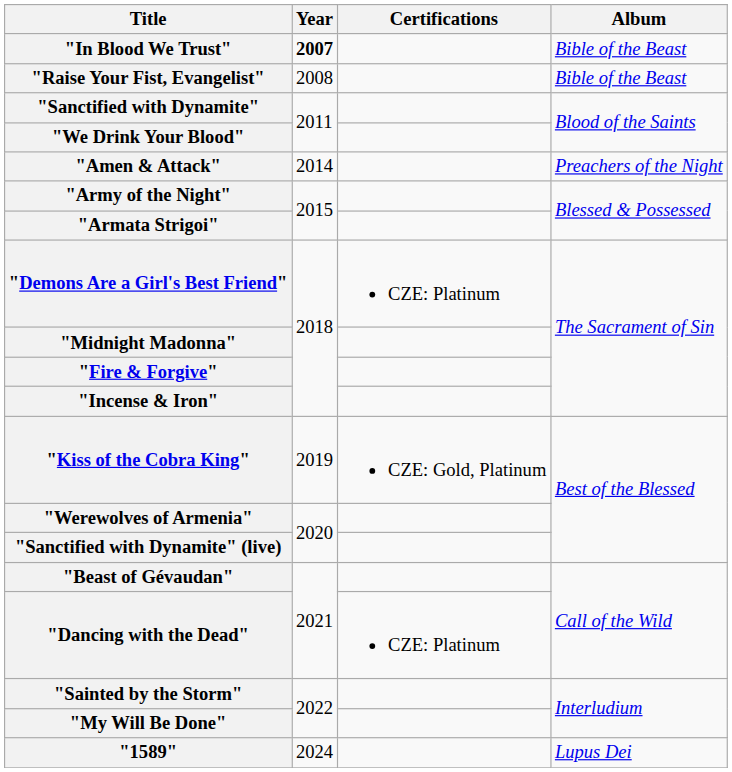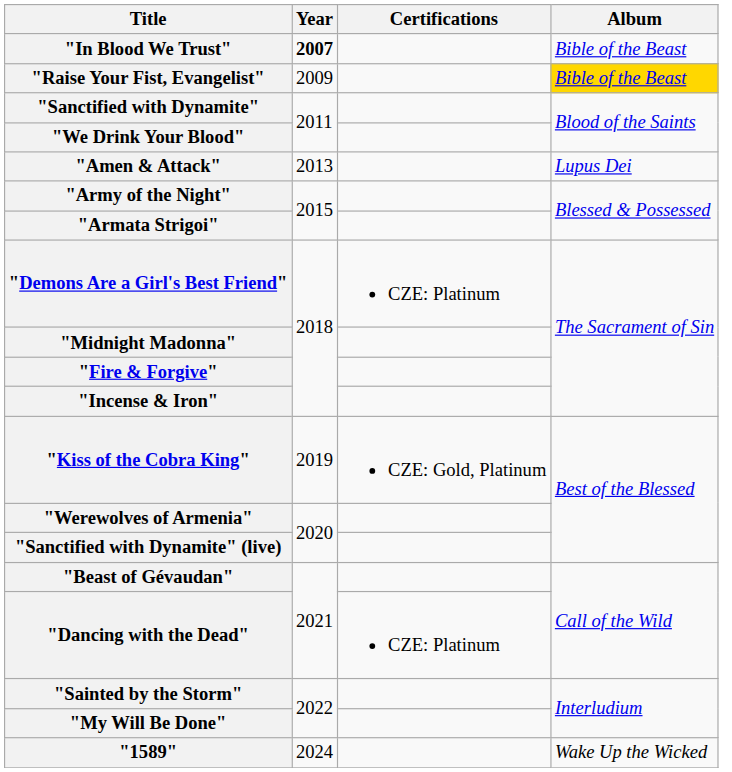"Raise Your Fist, Evangelist" | Year: 2008 -> 2009
"Raise Your Fist, Evangelist" | Album: no background -> gold background
"Amen & Attack" | Year: 2014 -> 2013
"Amen & Attack" | Album: Preachers of the Night -> Lupus Dei
"1589" | Album: Lupus Dei -> Wake Up the Wicked
